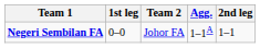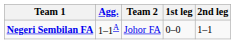columns swapped: Agg. <-> 1st leg
